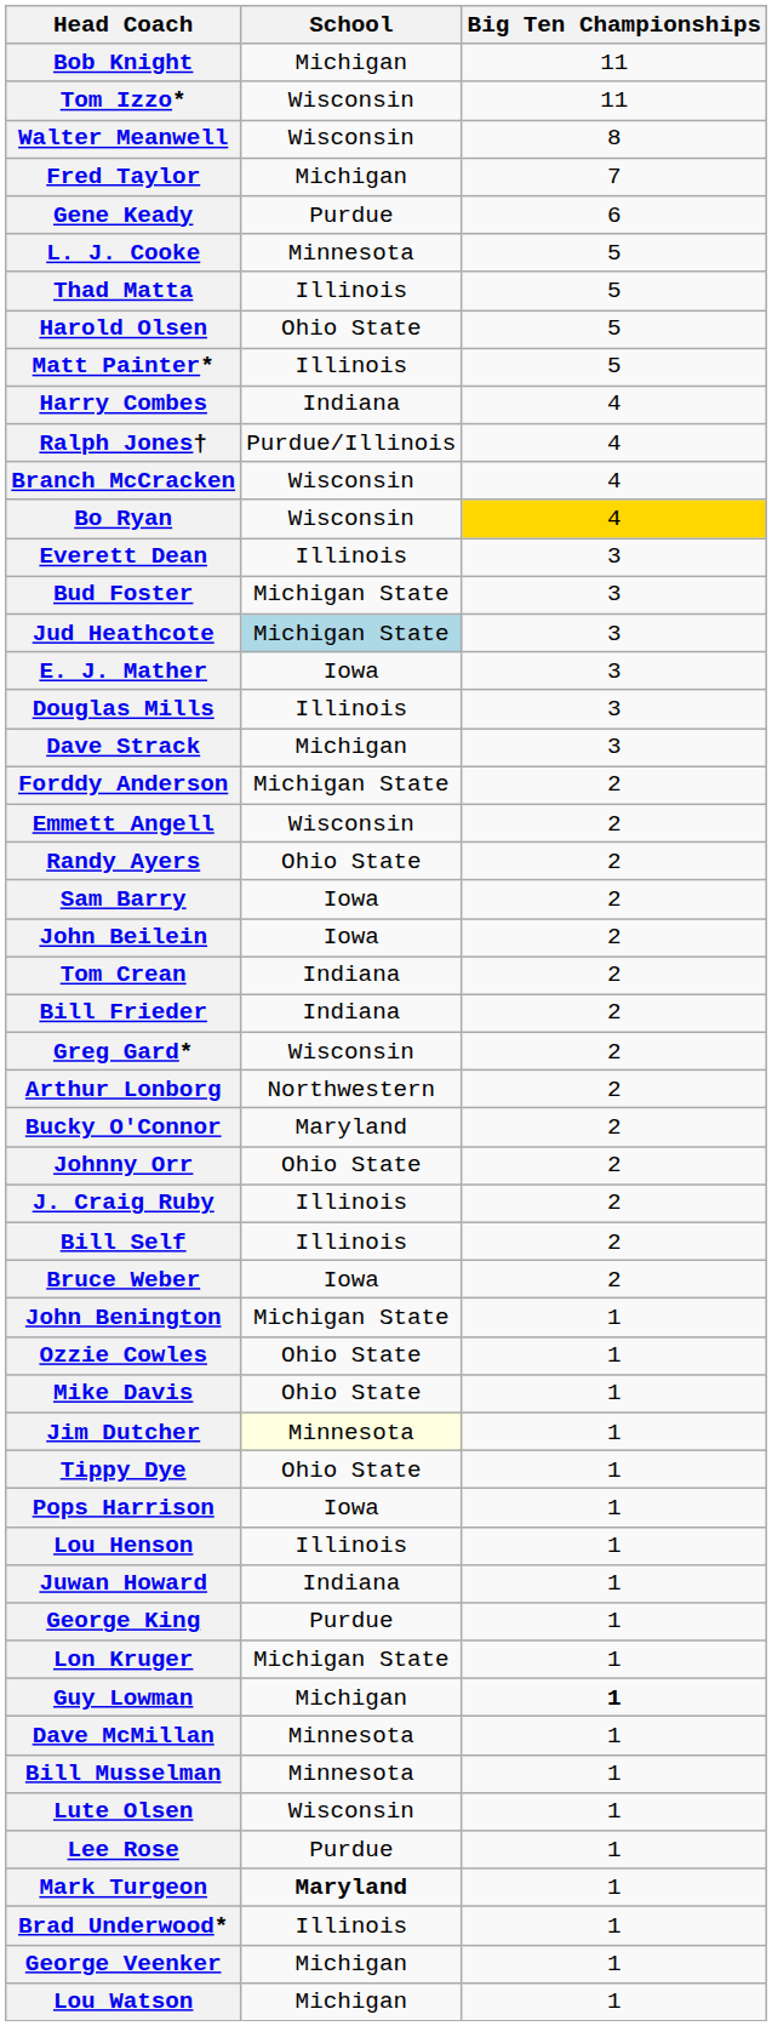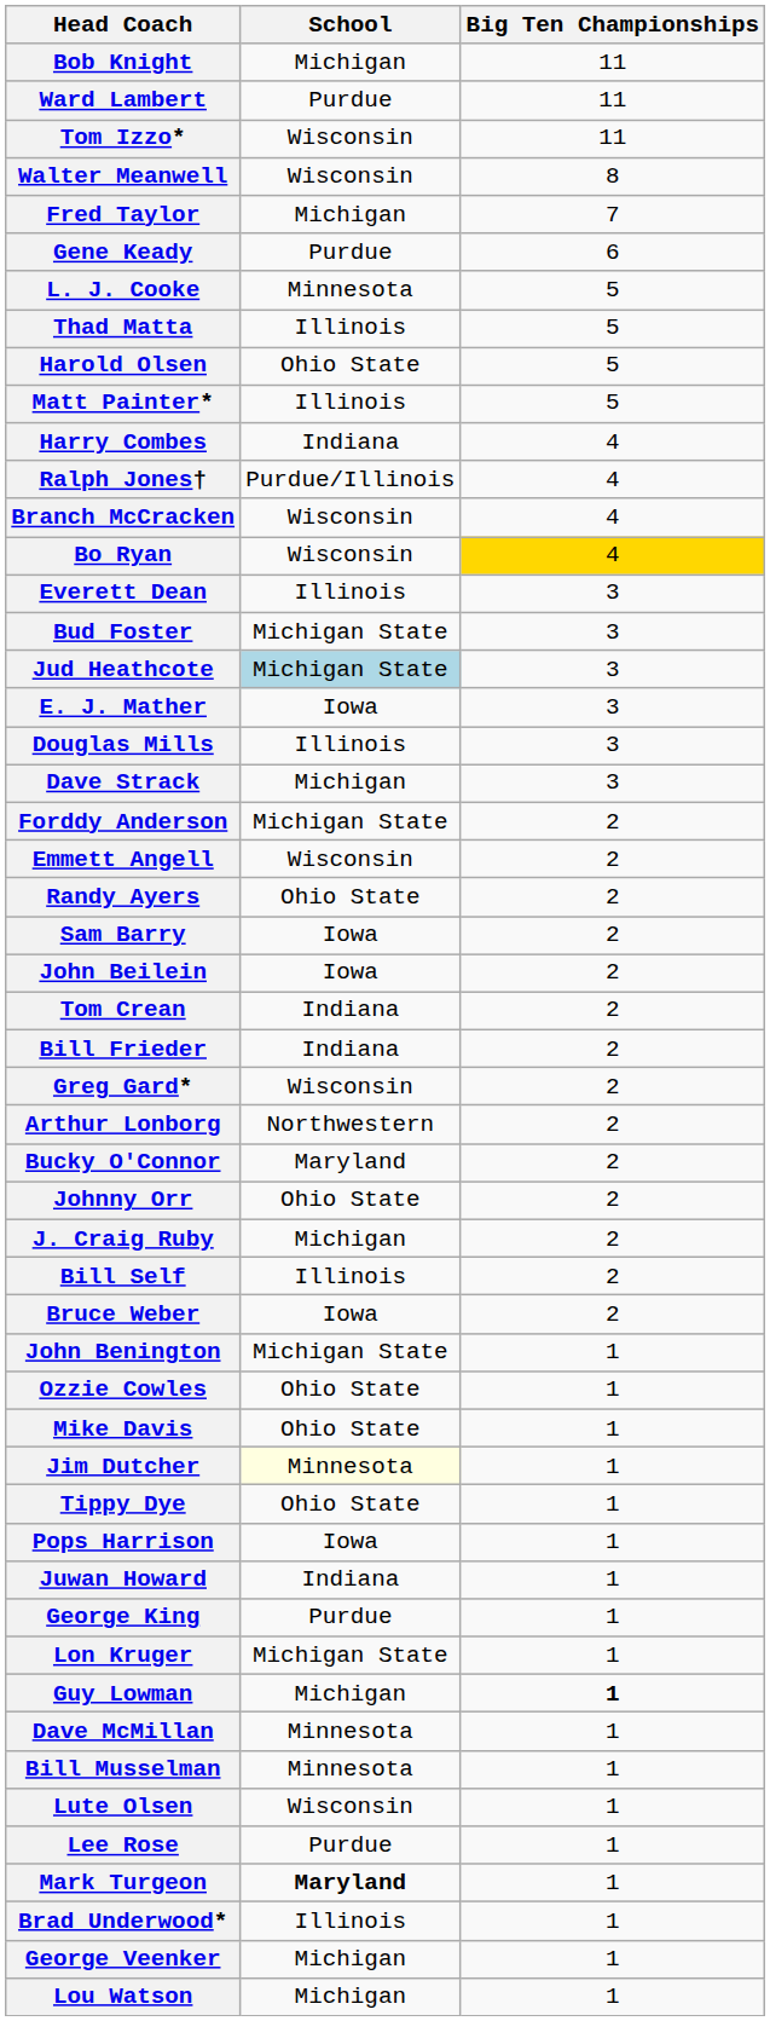+ row: Ward Lambert | Purdue | 11
J. Craig Ruby | School: Illinois -> Michigan
- row: Lou Henson | Illinois | 1
